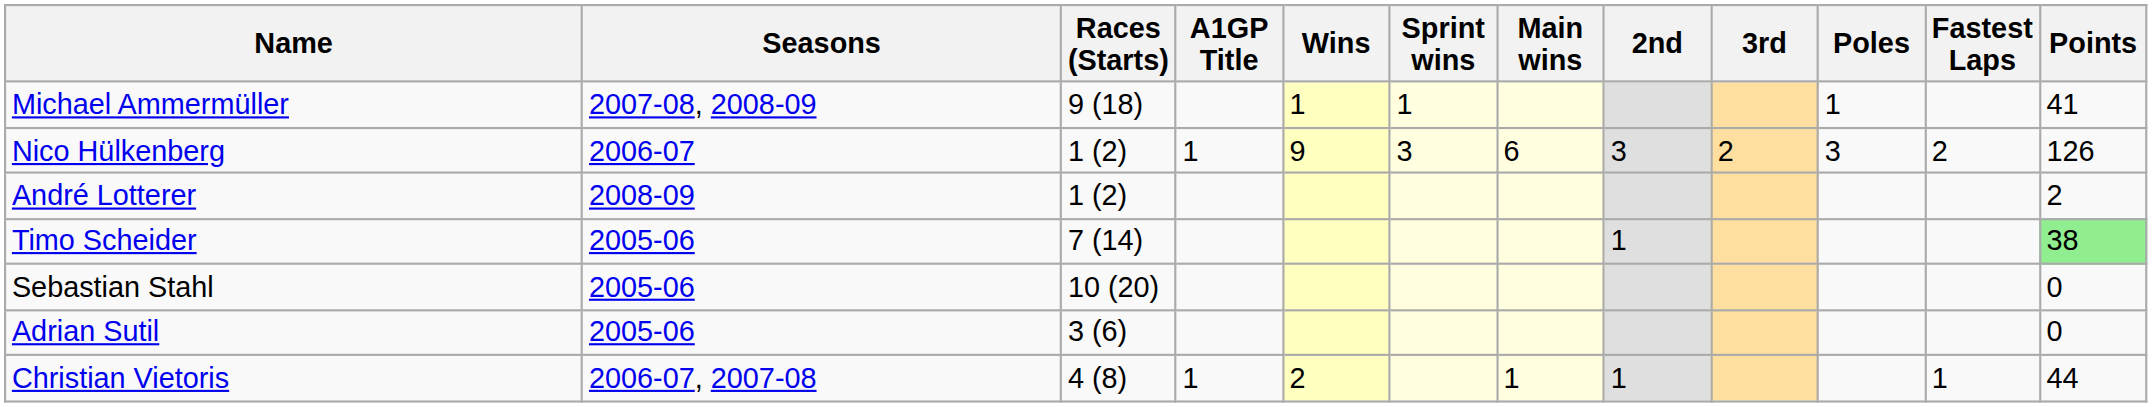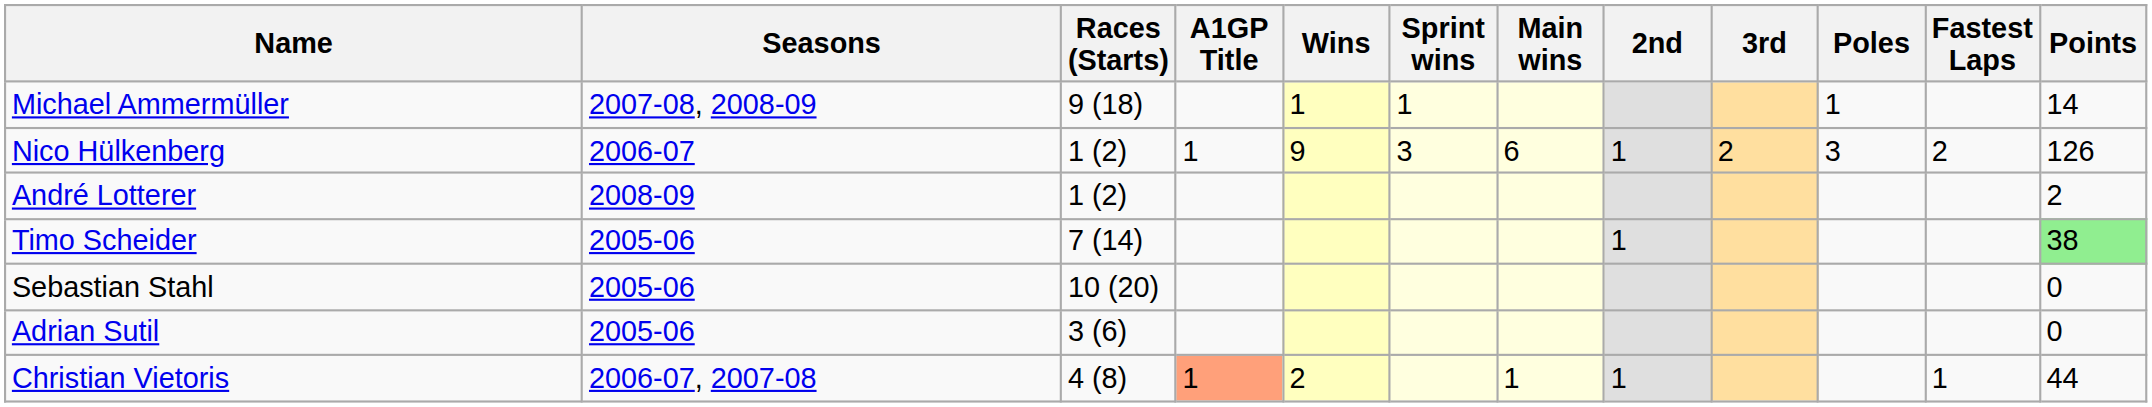Michael Ammermüller | Points: 41 -> 14
Nico Hülkenberg | 2nd: 3 -> 1
Christian Vietoris | A1GP Title: no background -> lightsalmon background
